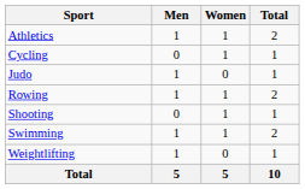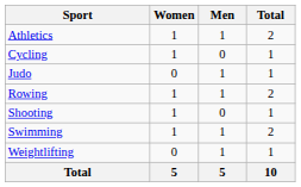columns swapped: Men <-> Women
